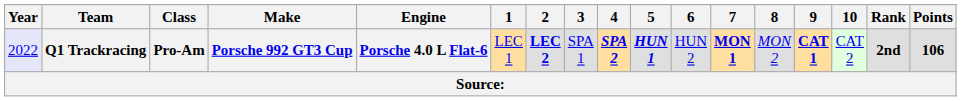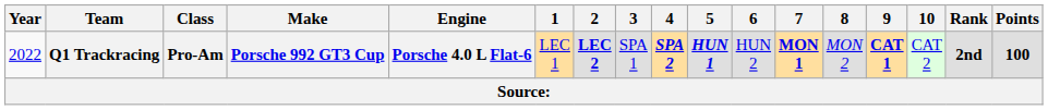Q1 Trackracing | Year: lavender background -> no background
Q1 Trackracing | Points: 106 -> 100
